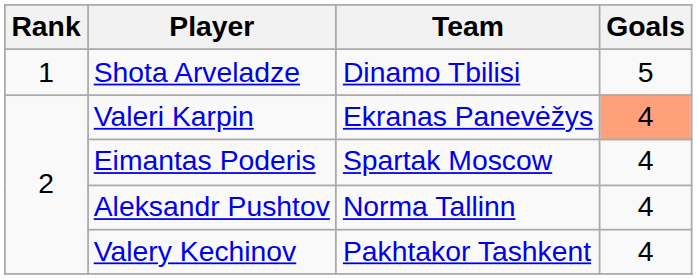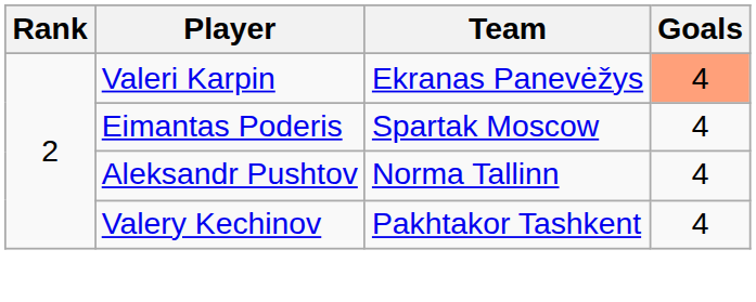- row: 1 | Shota Arveladze | Dinamo Tbilisi | 5
